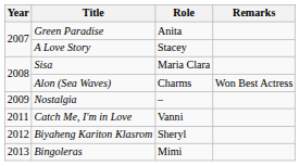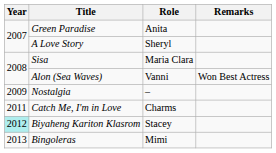A Love Story | Role: Stacey -> Sheryl
Alon (Sea Waves) | Role: Charms -> Vanni
Catch Me, I'm in Love | Role: Vanni -> Charms
Biyaheng Kariton Klasrom | Year: no background -> paleturquoise background
Biyaheng Kariton Klasrom | Role: Sheryl -> Stacey
